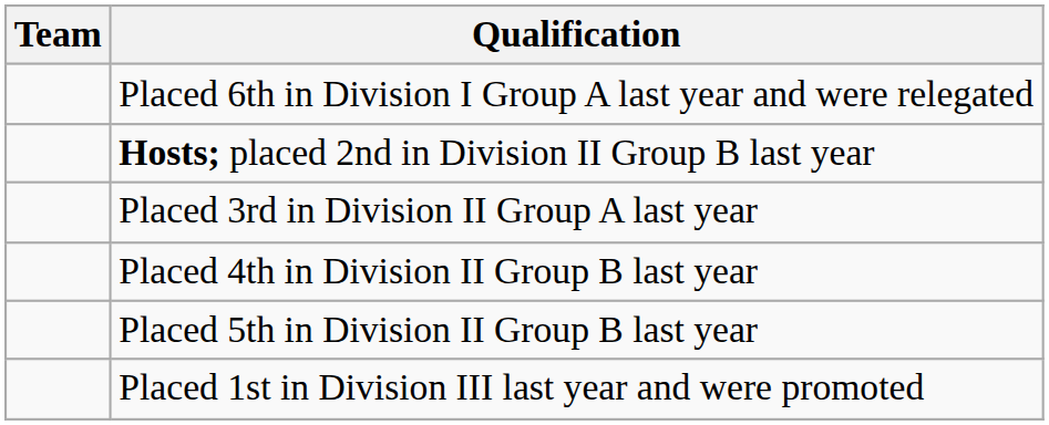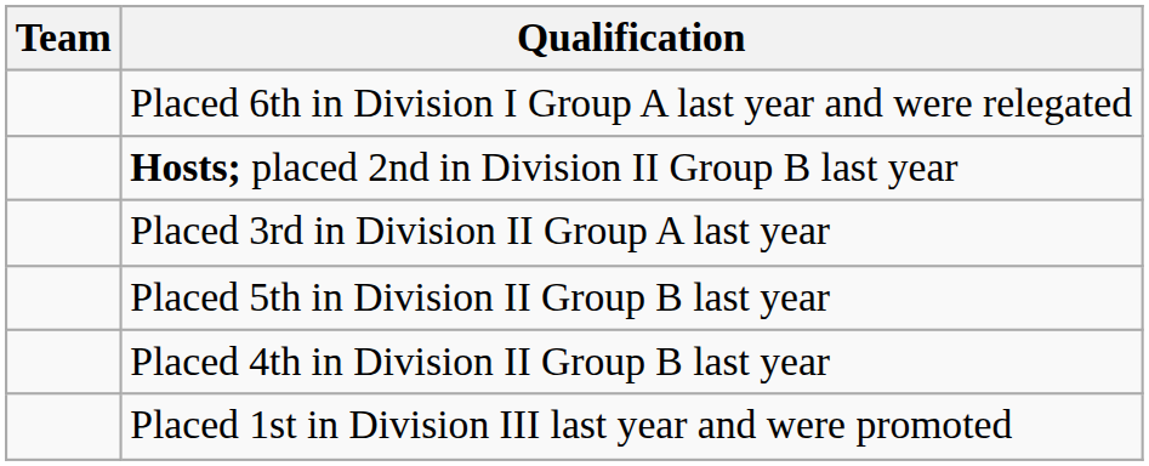rows swapped: Placed 4th in Division II Group B last year <-> Placed 5th in Division II Group B last year
